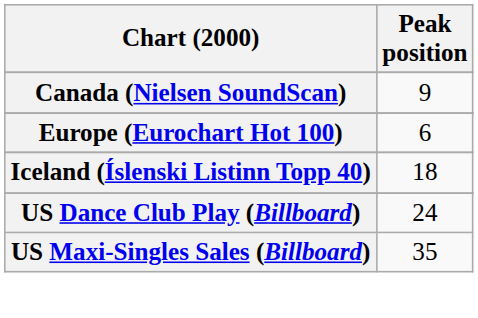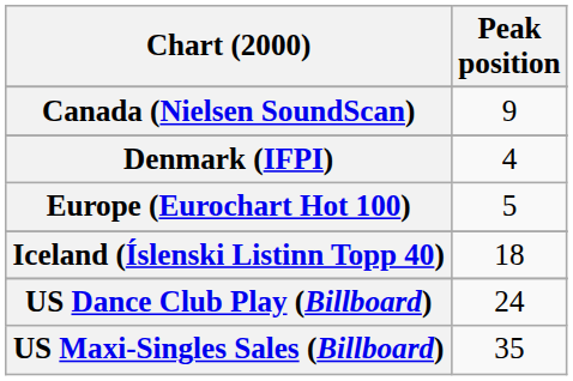+ row: Denmark (IFPI) | 4
Europe (Eurochart Hot 100) | Peak position: 6 -> 5
